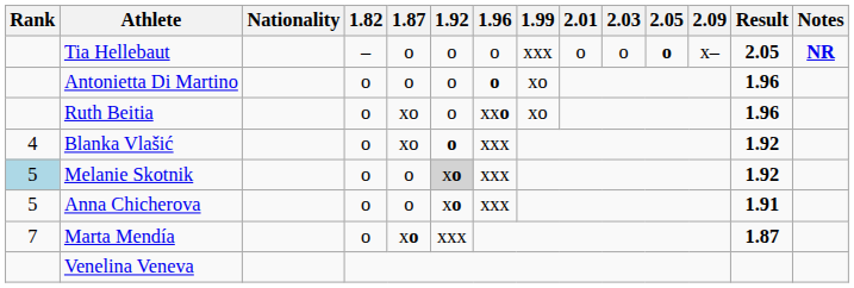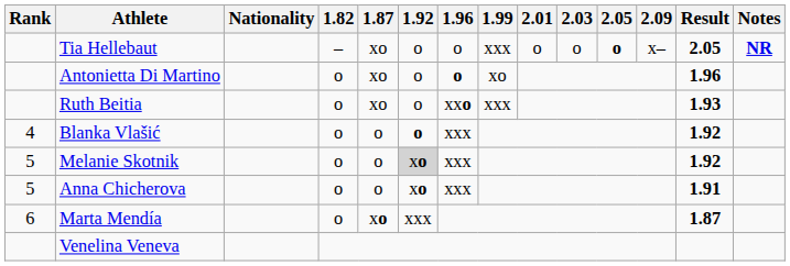Tia Hellebaut | 1.87: o -> xo
Antonietta Di Martino | 1.87: o -> xo
Ruth Beitia | 1.99: xo -> xxx
Ruth Beitia | Result: 1.96 -> 1.93
Blanka Vlašić | 1.87: xo -> o
Melanie Skotnik | Rank: lightblue background -> no background
Marta Mendía | Rank: 7 -> 6
